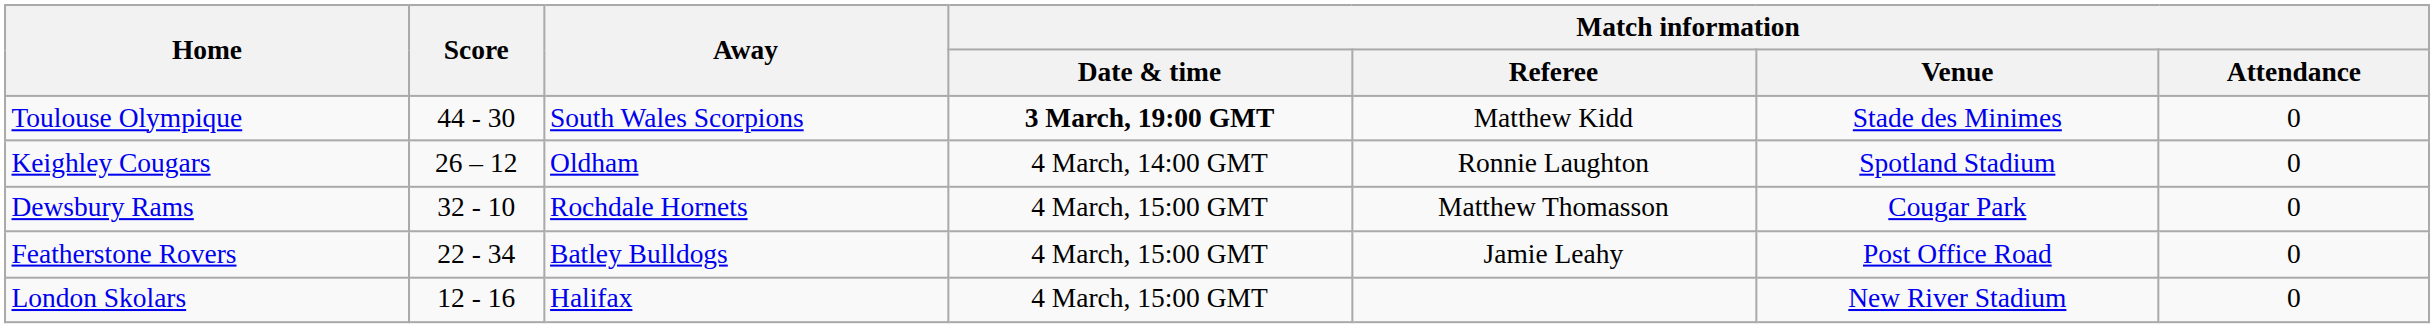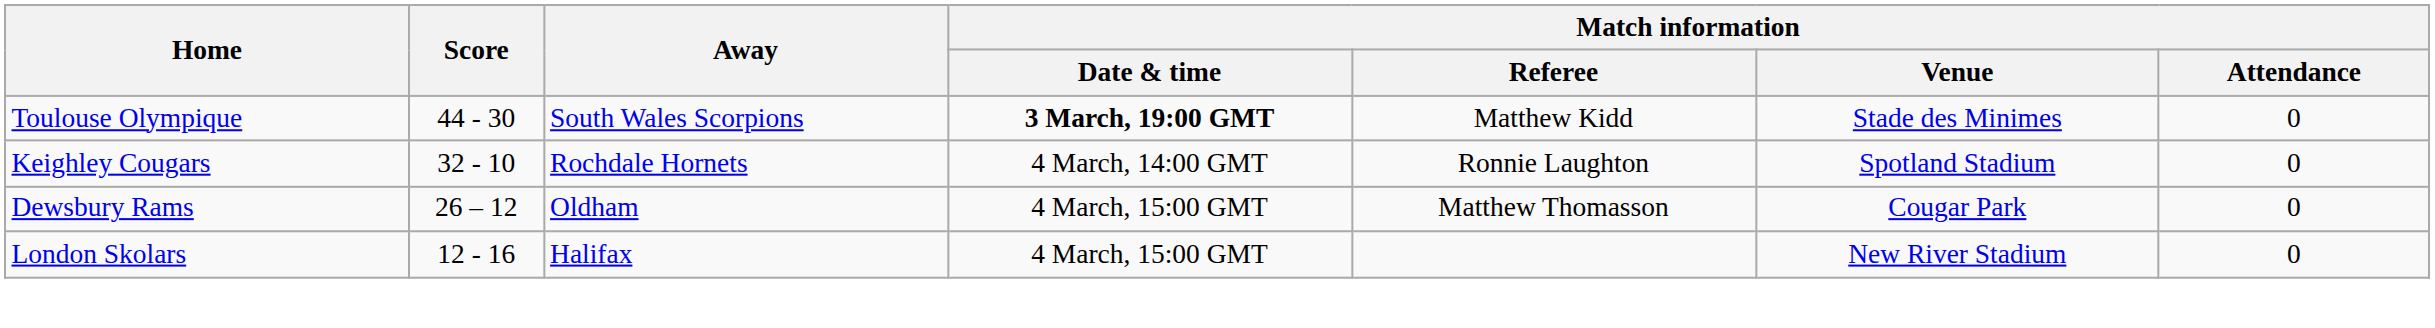Keighley Cougars | Score: 26 – 12 -> 32 - 10
Keighley Cougars | Away: Oldham -> Rochdale Hornets
Dewsbury Rams | Score: 32 - 10 -> 26 – 12
Dewsbury Rams | Away: Rochdale Hornets -> Oldham
- row: Featherstone Rovers | 22 - 34 | Batley Bulldogs | 4 March, 15:00 GMT | Jamie Leahy | Post Office Road | 0
